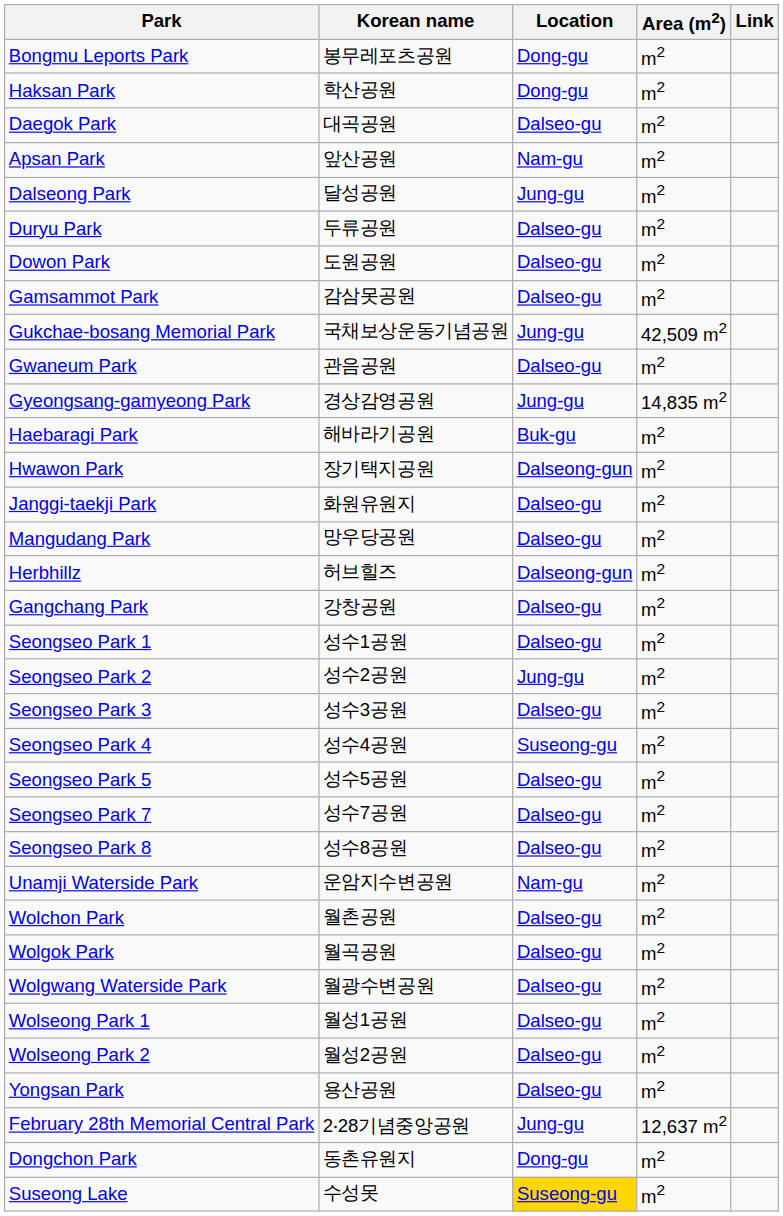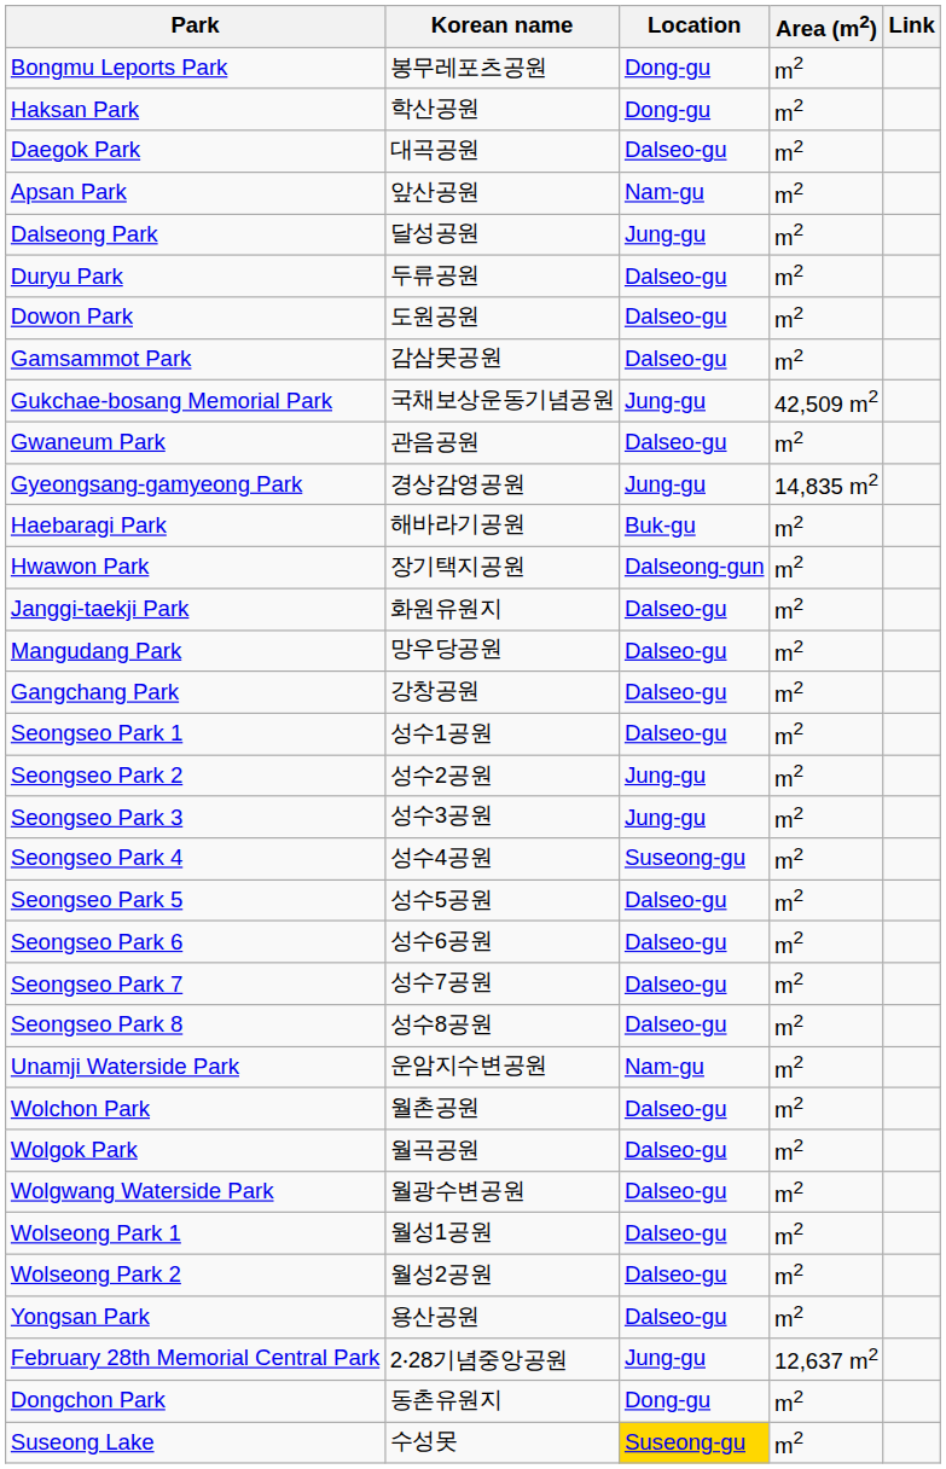- row: Herbhillz | 허브힐즈 | Dalseong-gun | m2
Seongseo Park 3 | Location: Dalseo-gu -> Jung-gu
+ row: Seongseo Park 6 | 성수6공원 | Dalseo-gu | m2
